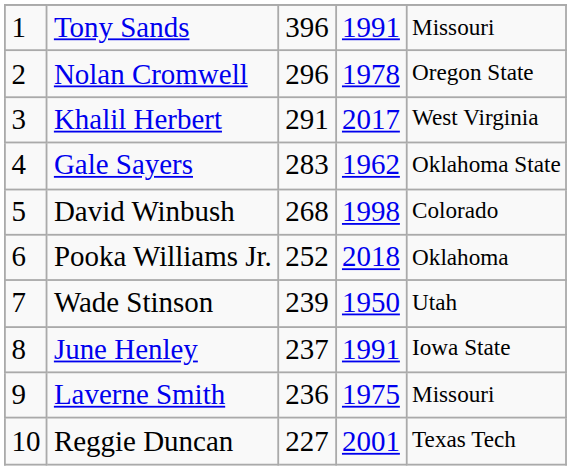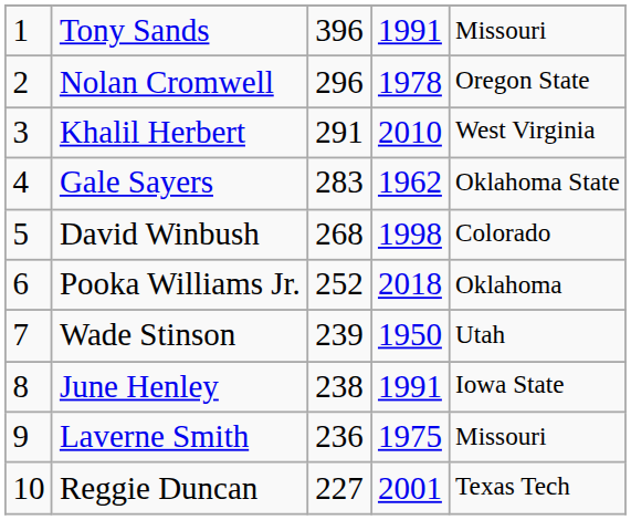Khalil Herbert | column 4: 2017 -> 2010
June Henley | column 3: 237 -> 238
